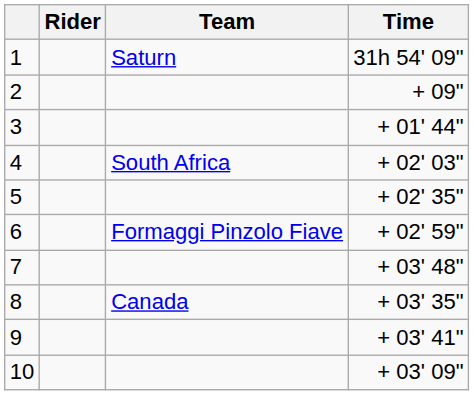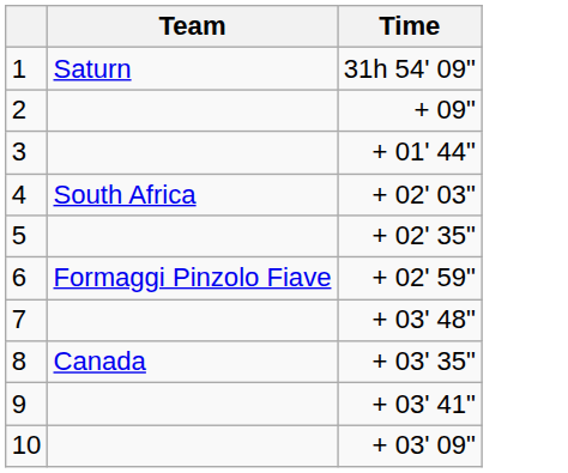- column: Rider
